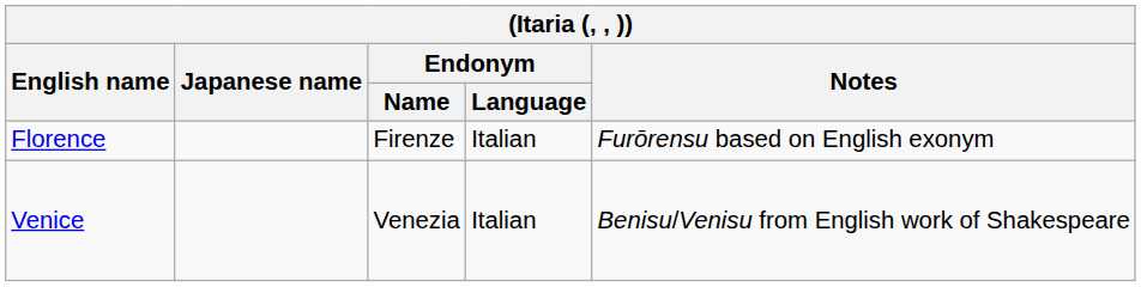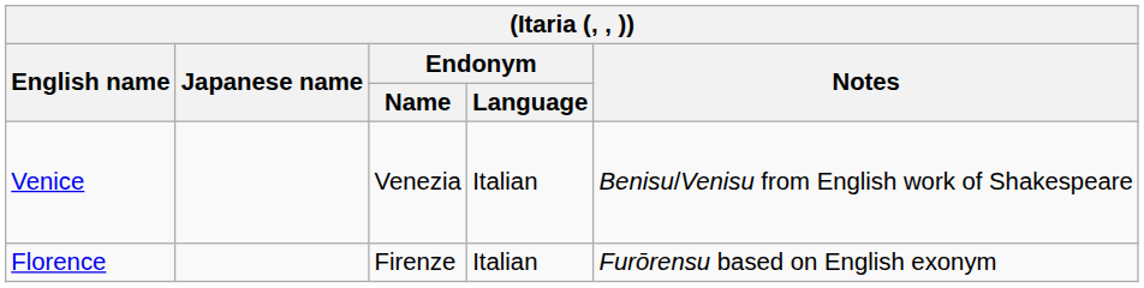rows swapped: Florence <-> Venice
